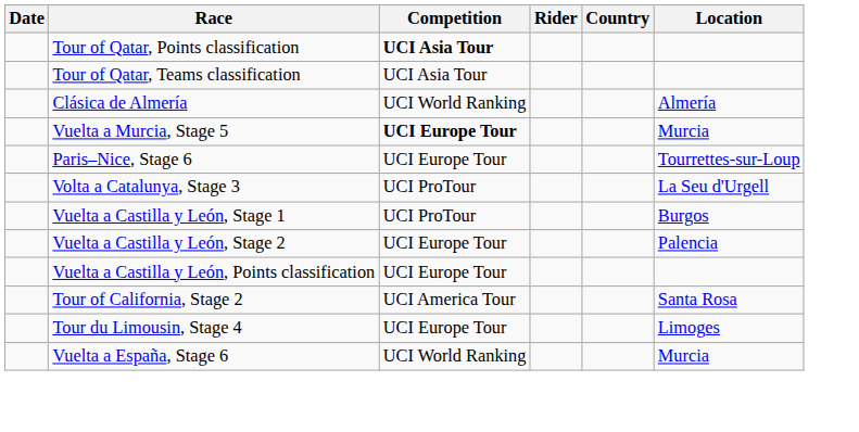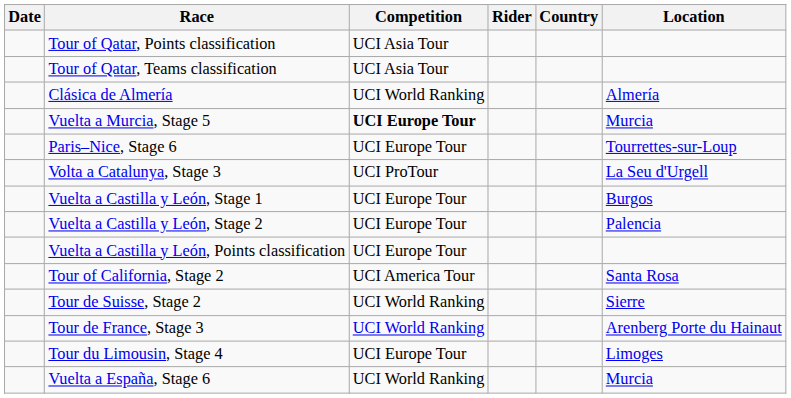Tour of Qatar, Points classification | Competition: bold -> normal
Vuelta a Castilla y León, Stage 1 | Competition: UCI ProTour -> UCI Europe Tour
+ row: Tour de Suisse, Stage 2 | UCI World Ranking | Sierre
+ row: Tour de France, Stage 3 | UCI World Ranking | Arenberg Porte du Hainaut
